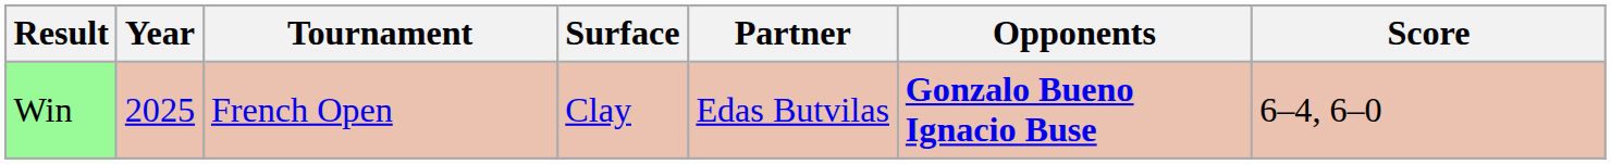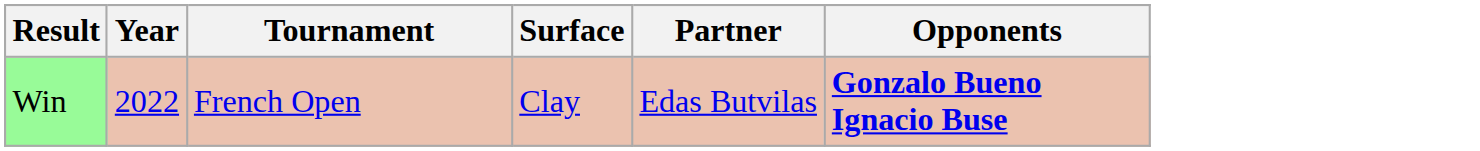- column: Score | 6–4, 6–0
Win | Year: 2025 -> 2022
